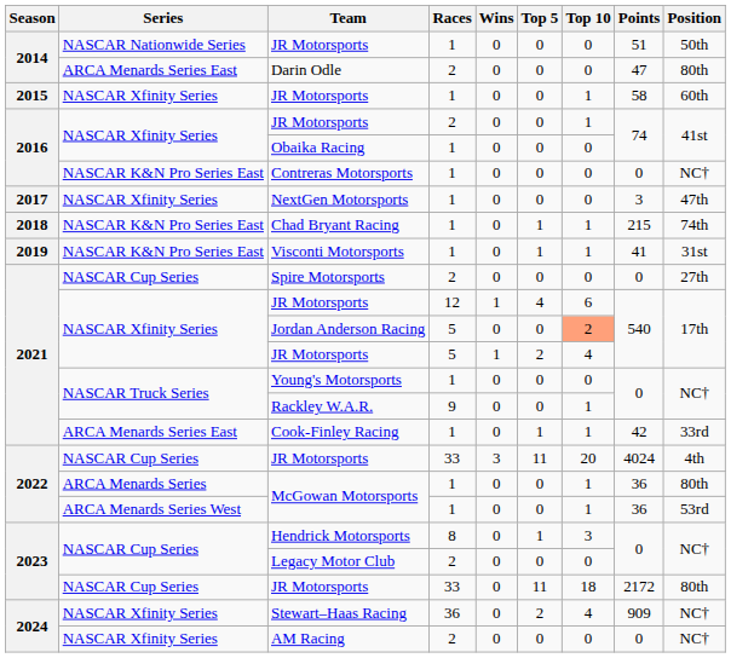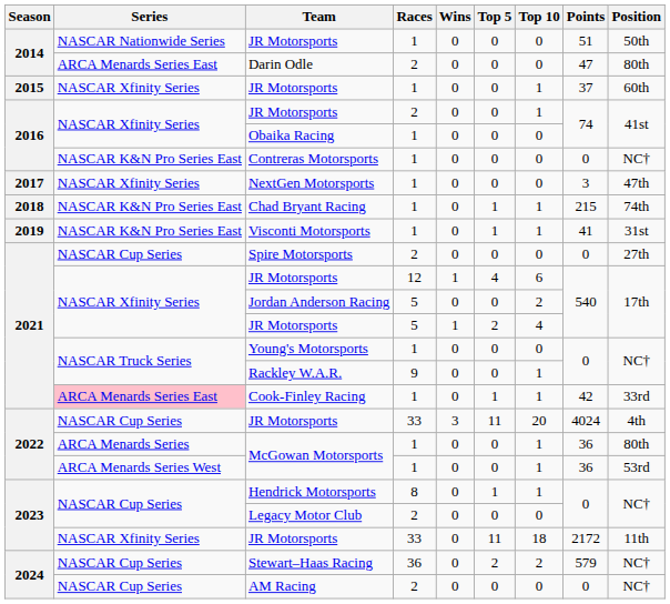2015 / JR Motorsports | Points: 58 -> 37
Jordan Anderson Racing | Top 10: lightsalmon background -> no background
Cook-Finley Racing | Series: no background -> pink background
Hendrick Motorsports | Top 10: 3 -> 1
2023 / JR Motorsports | Series: NASCAR Cup Series -> NASCAR Xfinity Series
2023 / JR Motorsports | Position: 80th -> 11th
Stewart–Haas Racing | Series: NASCAR Xfinity Series -> NASCAR Cup Series
Stewart–Haas Racing | Top 10: 4 -> 2
Stewart–Haas Racing | Points: 909 -> 579
AM Racing | Series: NASCAR Xfinity Series -> NASCAR Cup Series
